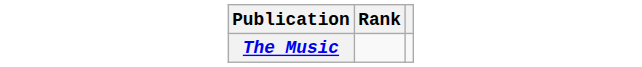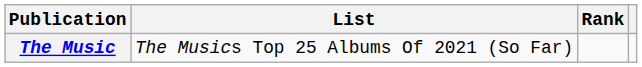+ column: List | The Musics Top 25 Albums Of 2021 (So Far)
